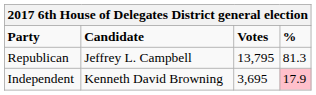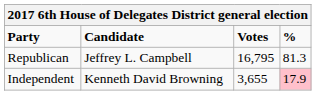Republican | Votes: 13,795 -> 16,795
Independent | Votes: 3,695 -> 3,655
